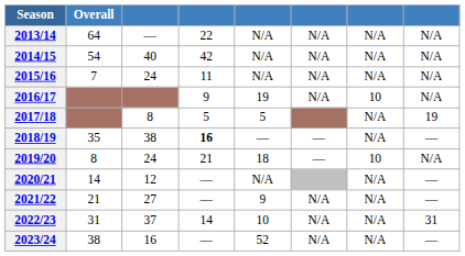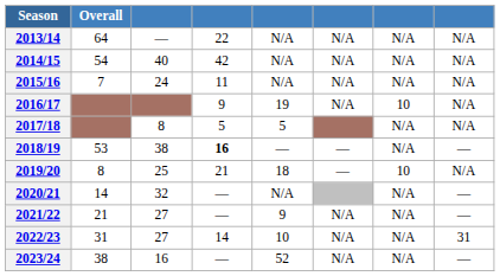2017/18 | column 8: 19 -> N/A
2018/19 | Overall: 35 -> 53
2019/20 | column 3: 24 -> 25
2020/21 | column 3: 12 -> 32
2022/23 | column 3: 37 -> 27
